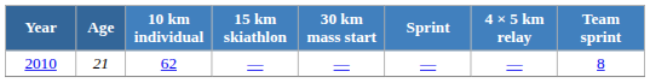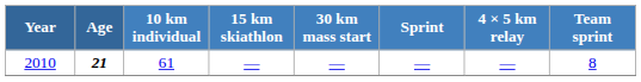2010 | Age: normal -> bold
2010 | 10 km individual: 62 -> 61
